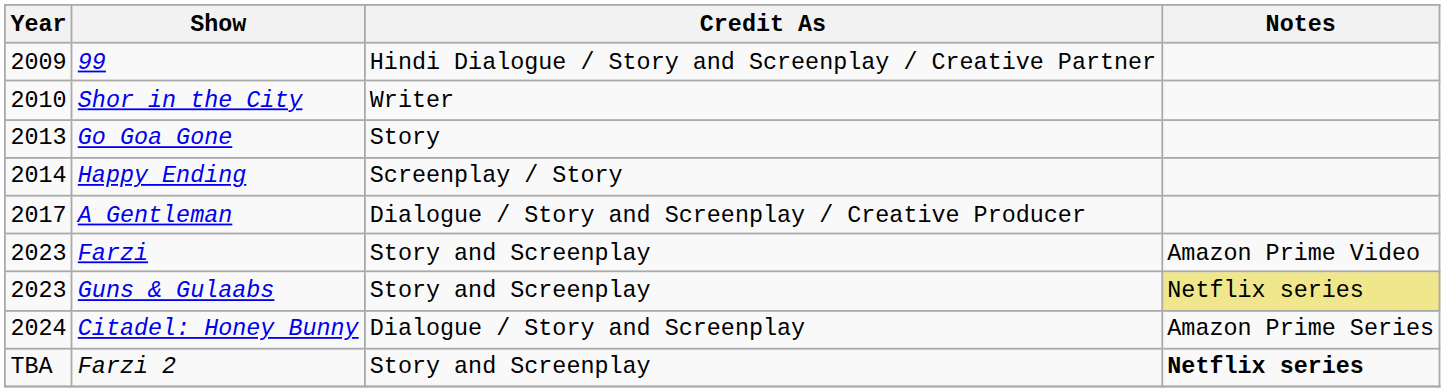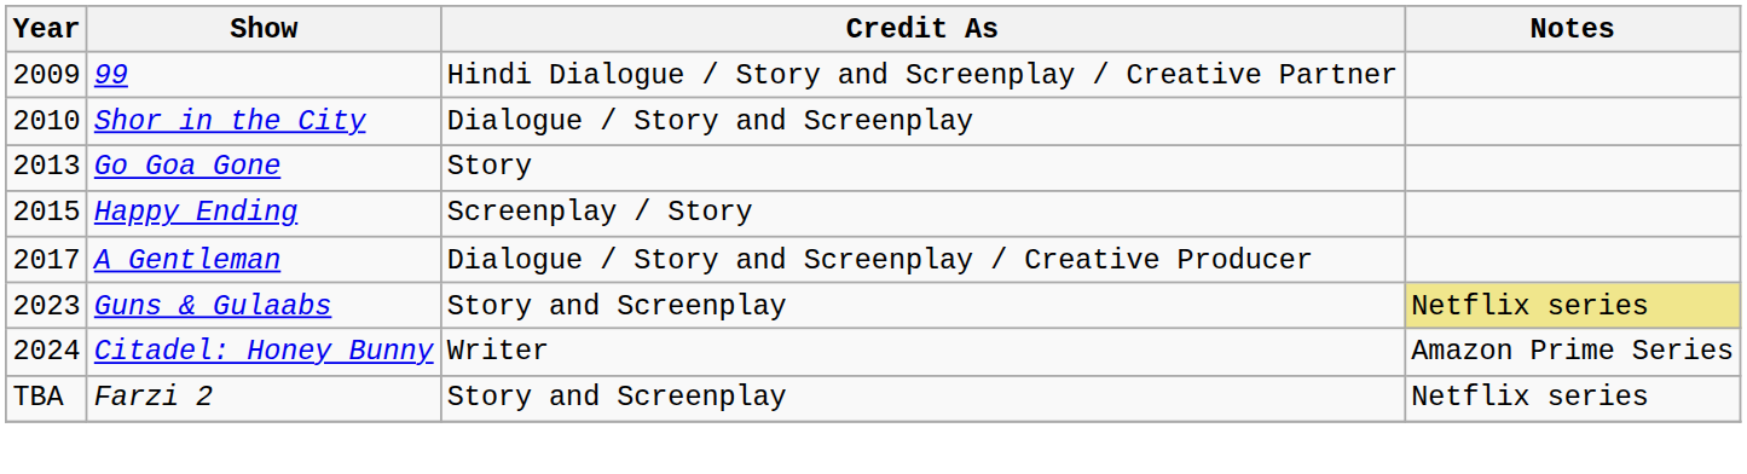Shor in the City | Credit As: Writer -> Dialogue / Story and Screenplay
Happy Ending | Year: 2014 -> 2015
- row: 2023 | Farzi | Story and Screenplay | Amazon Prime Video
Citadel: Honey Bunny | Credit As: Dialogue / Story and Screenplay -> Writer
Farzi 2 | Notes: bold -> normal
